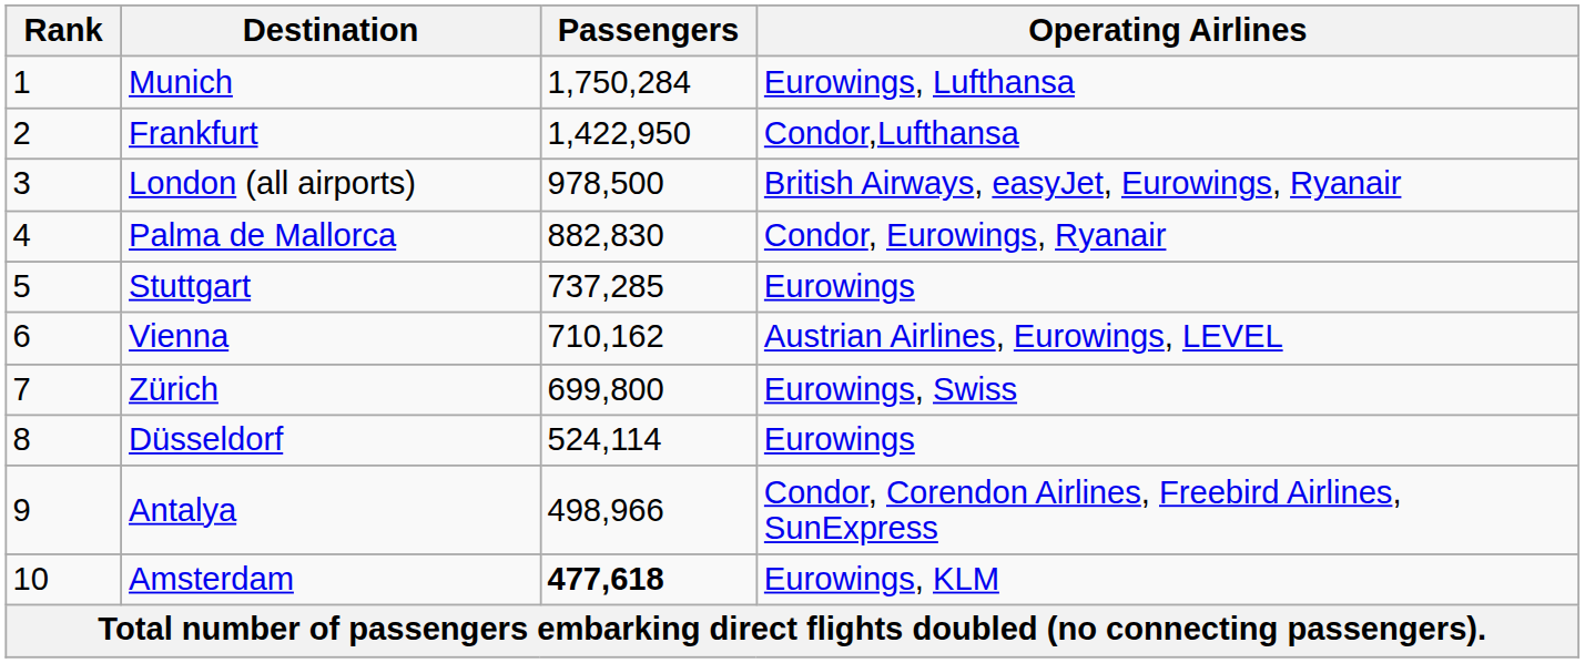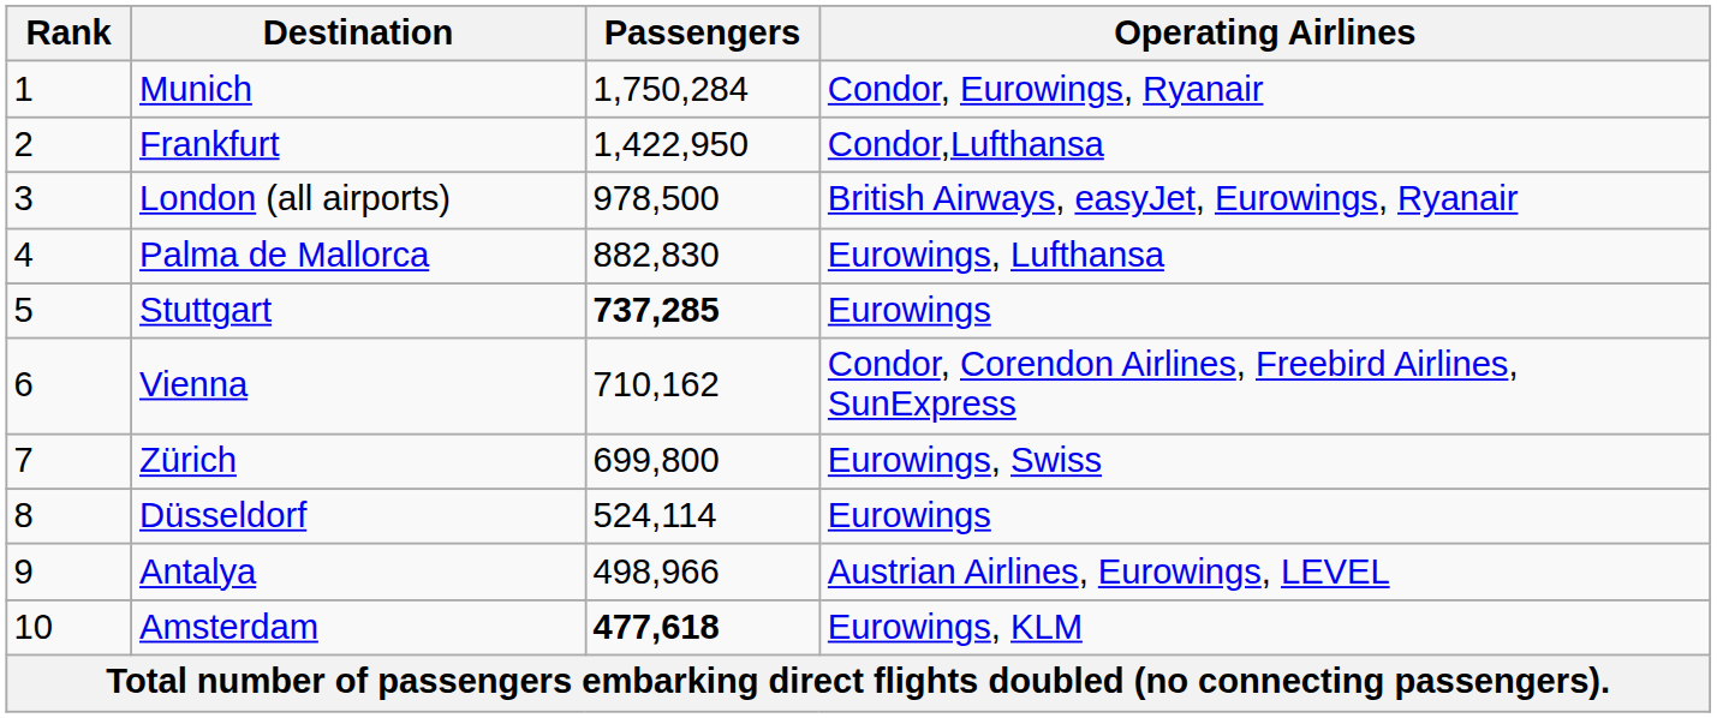Munich | Operating Airlines: Eurowings, Lufthansa -> Condor, Eurowings, Ryanair
Palma de Mallorca | Operating Airlines: Condor, Eurowings, Ryanair -> Eurowings, Lufthansa
Stuttgart | Passengers: normal -> bold
Vienna | Operating Airlines: Austrian Airlines, Eurowings, LEVEL -> Condor, Corendon Airlines, Freebird Airlines, SunExpress
Antalya | Operating Airlines: Condor, Corendon Airlines, Freebird Airlines, SunExpress -> Austrian Airlines, Eurowings, LEVEL
